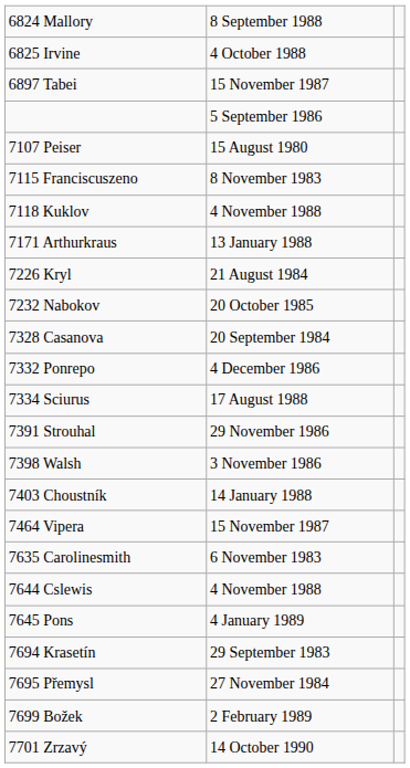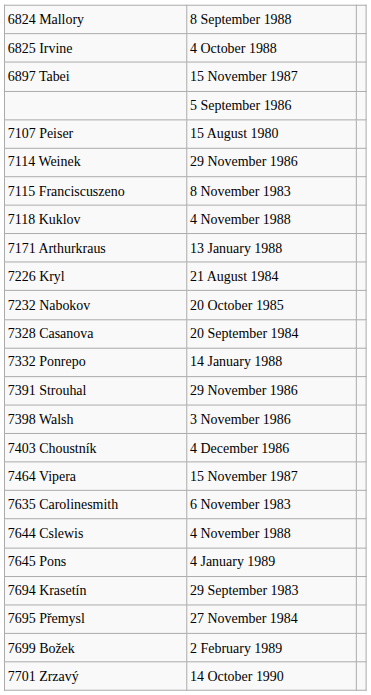+ row: 7114 Weinek | 29 November 1986
7332 Ponrepo | column 2: 4 December 1986 -> 14 January 1988
- row: 7334 Sciurus | 17 August 1988
7403 Choustník | column 2: 14 January 1988 -> 4 December 1986
